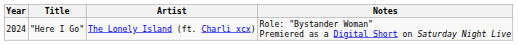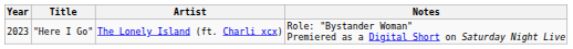"Here I Go" | Year: 2024 -> 2023
